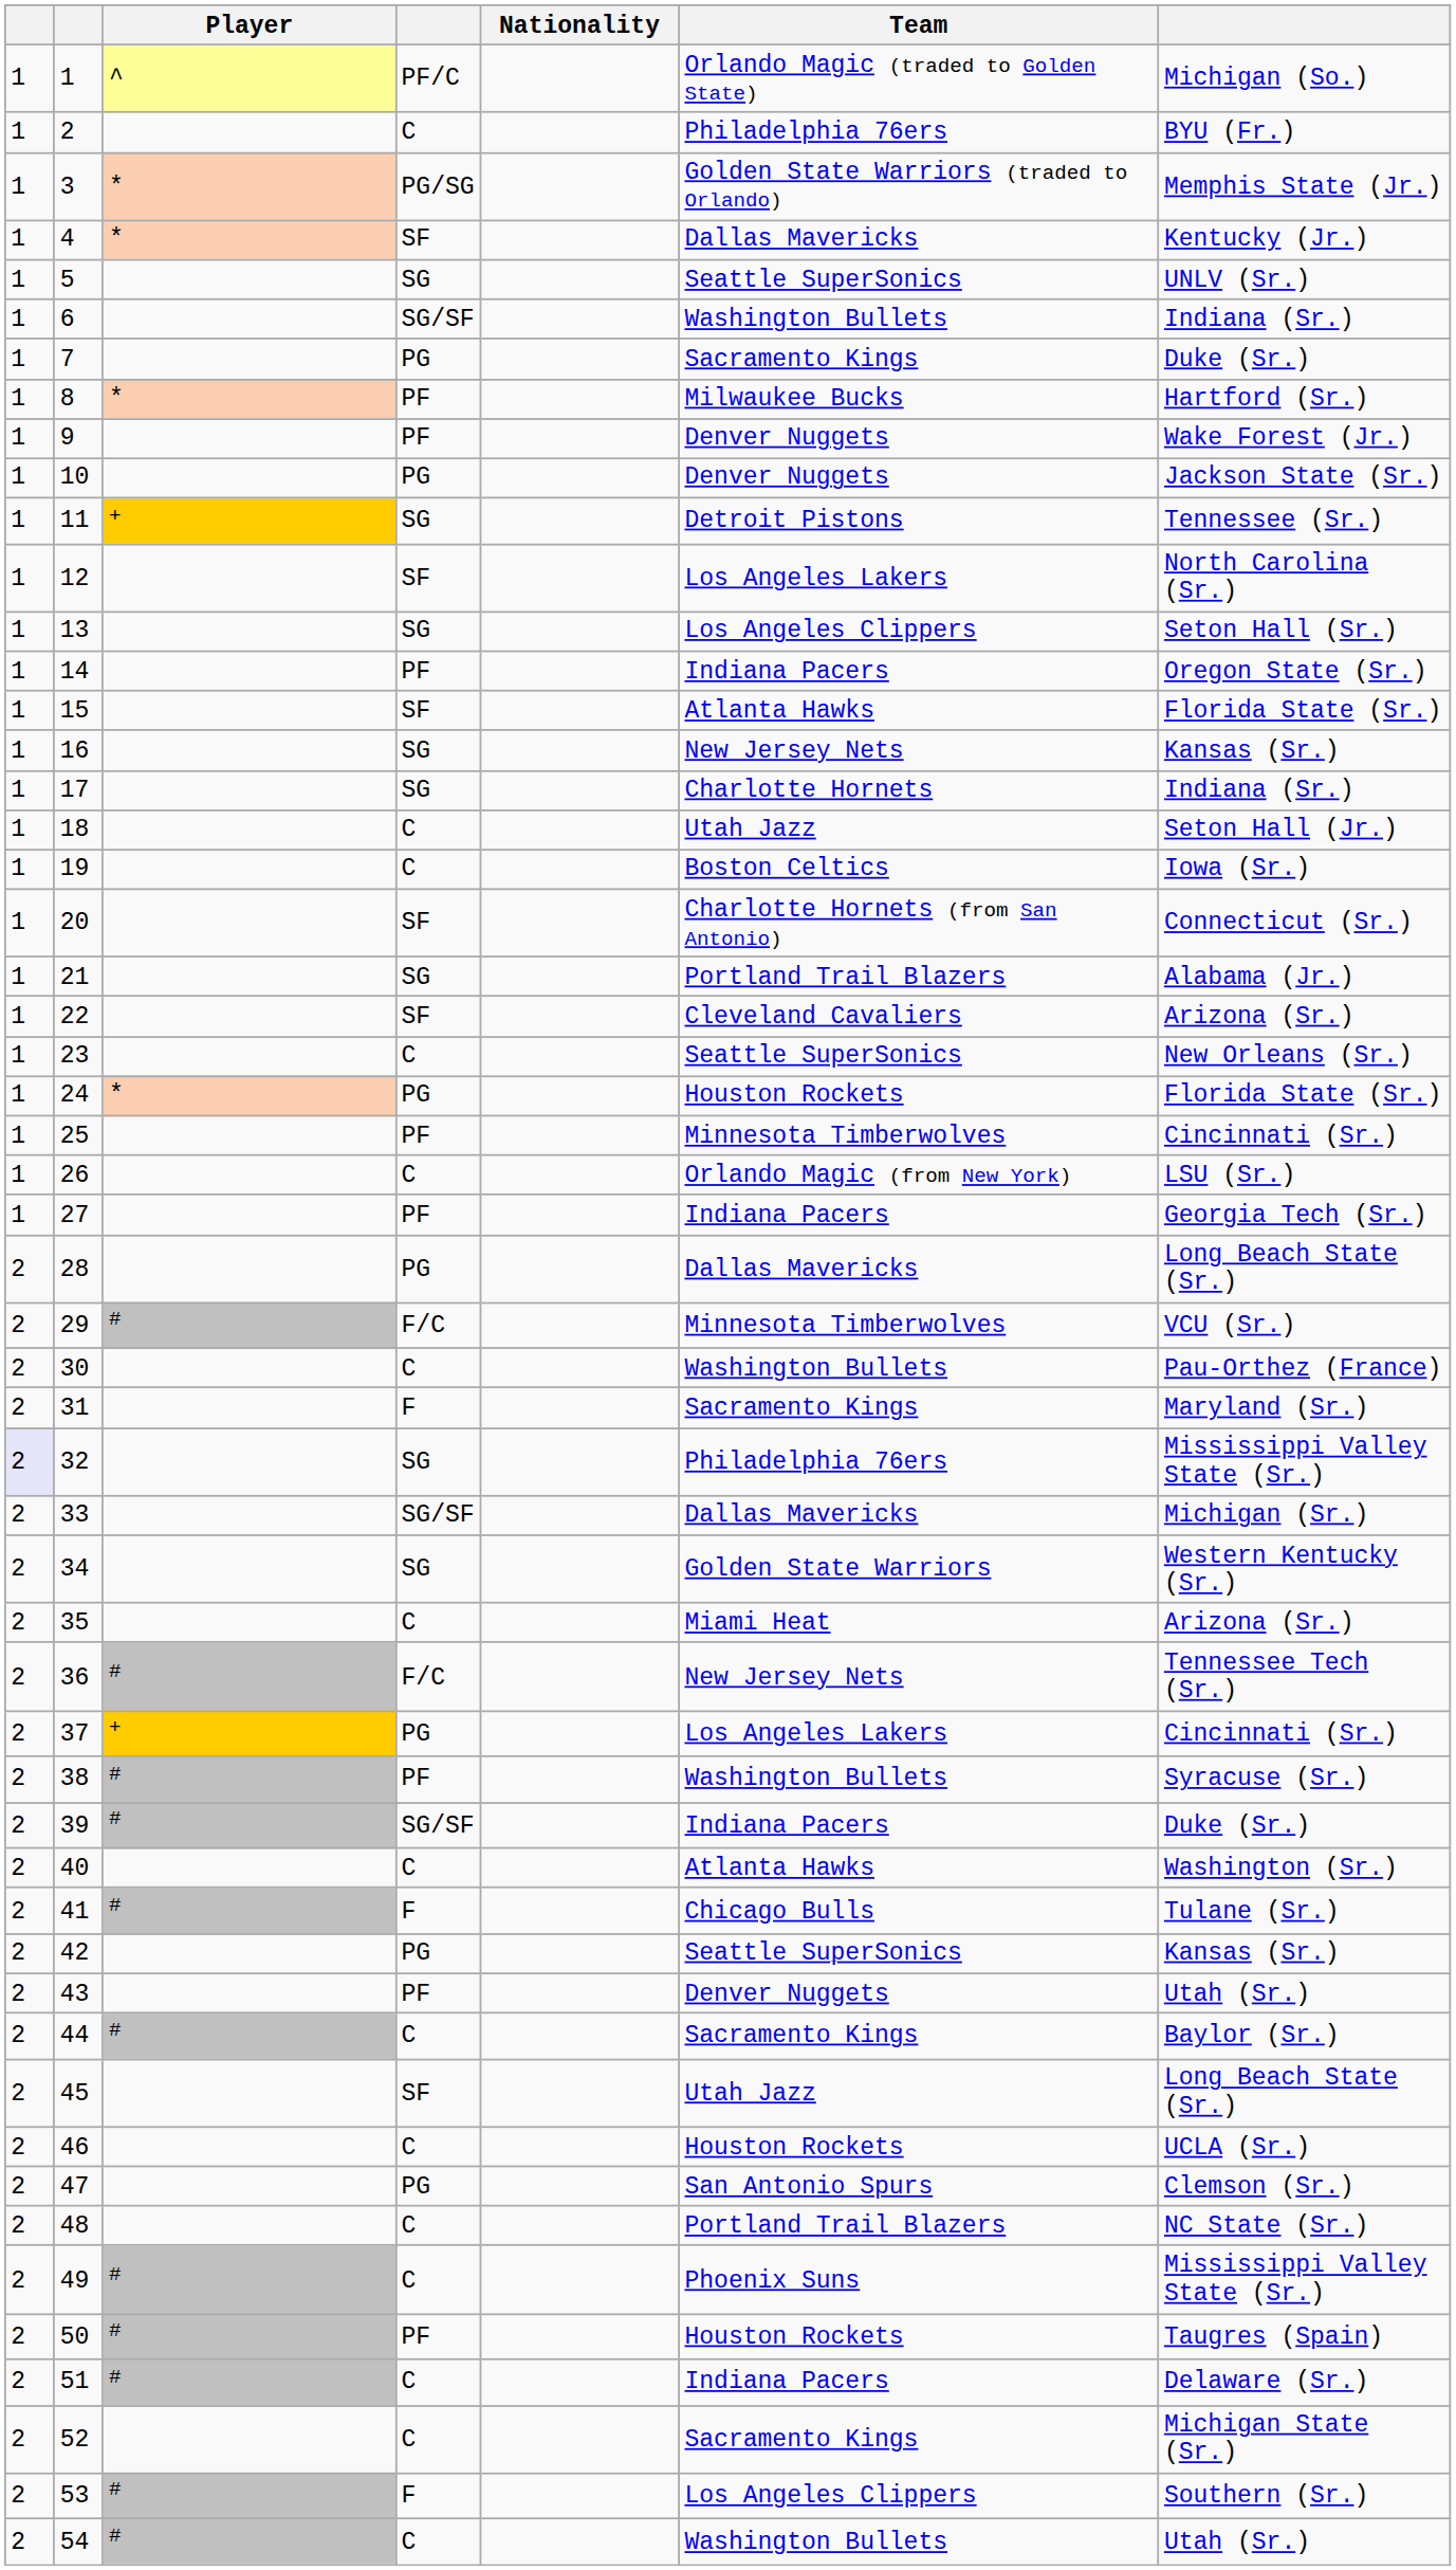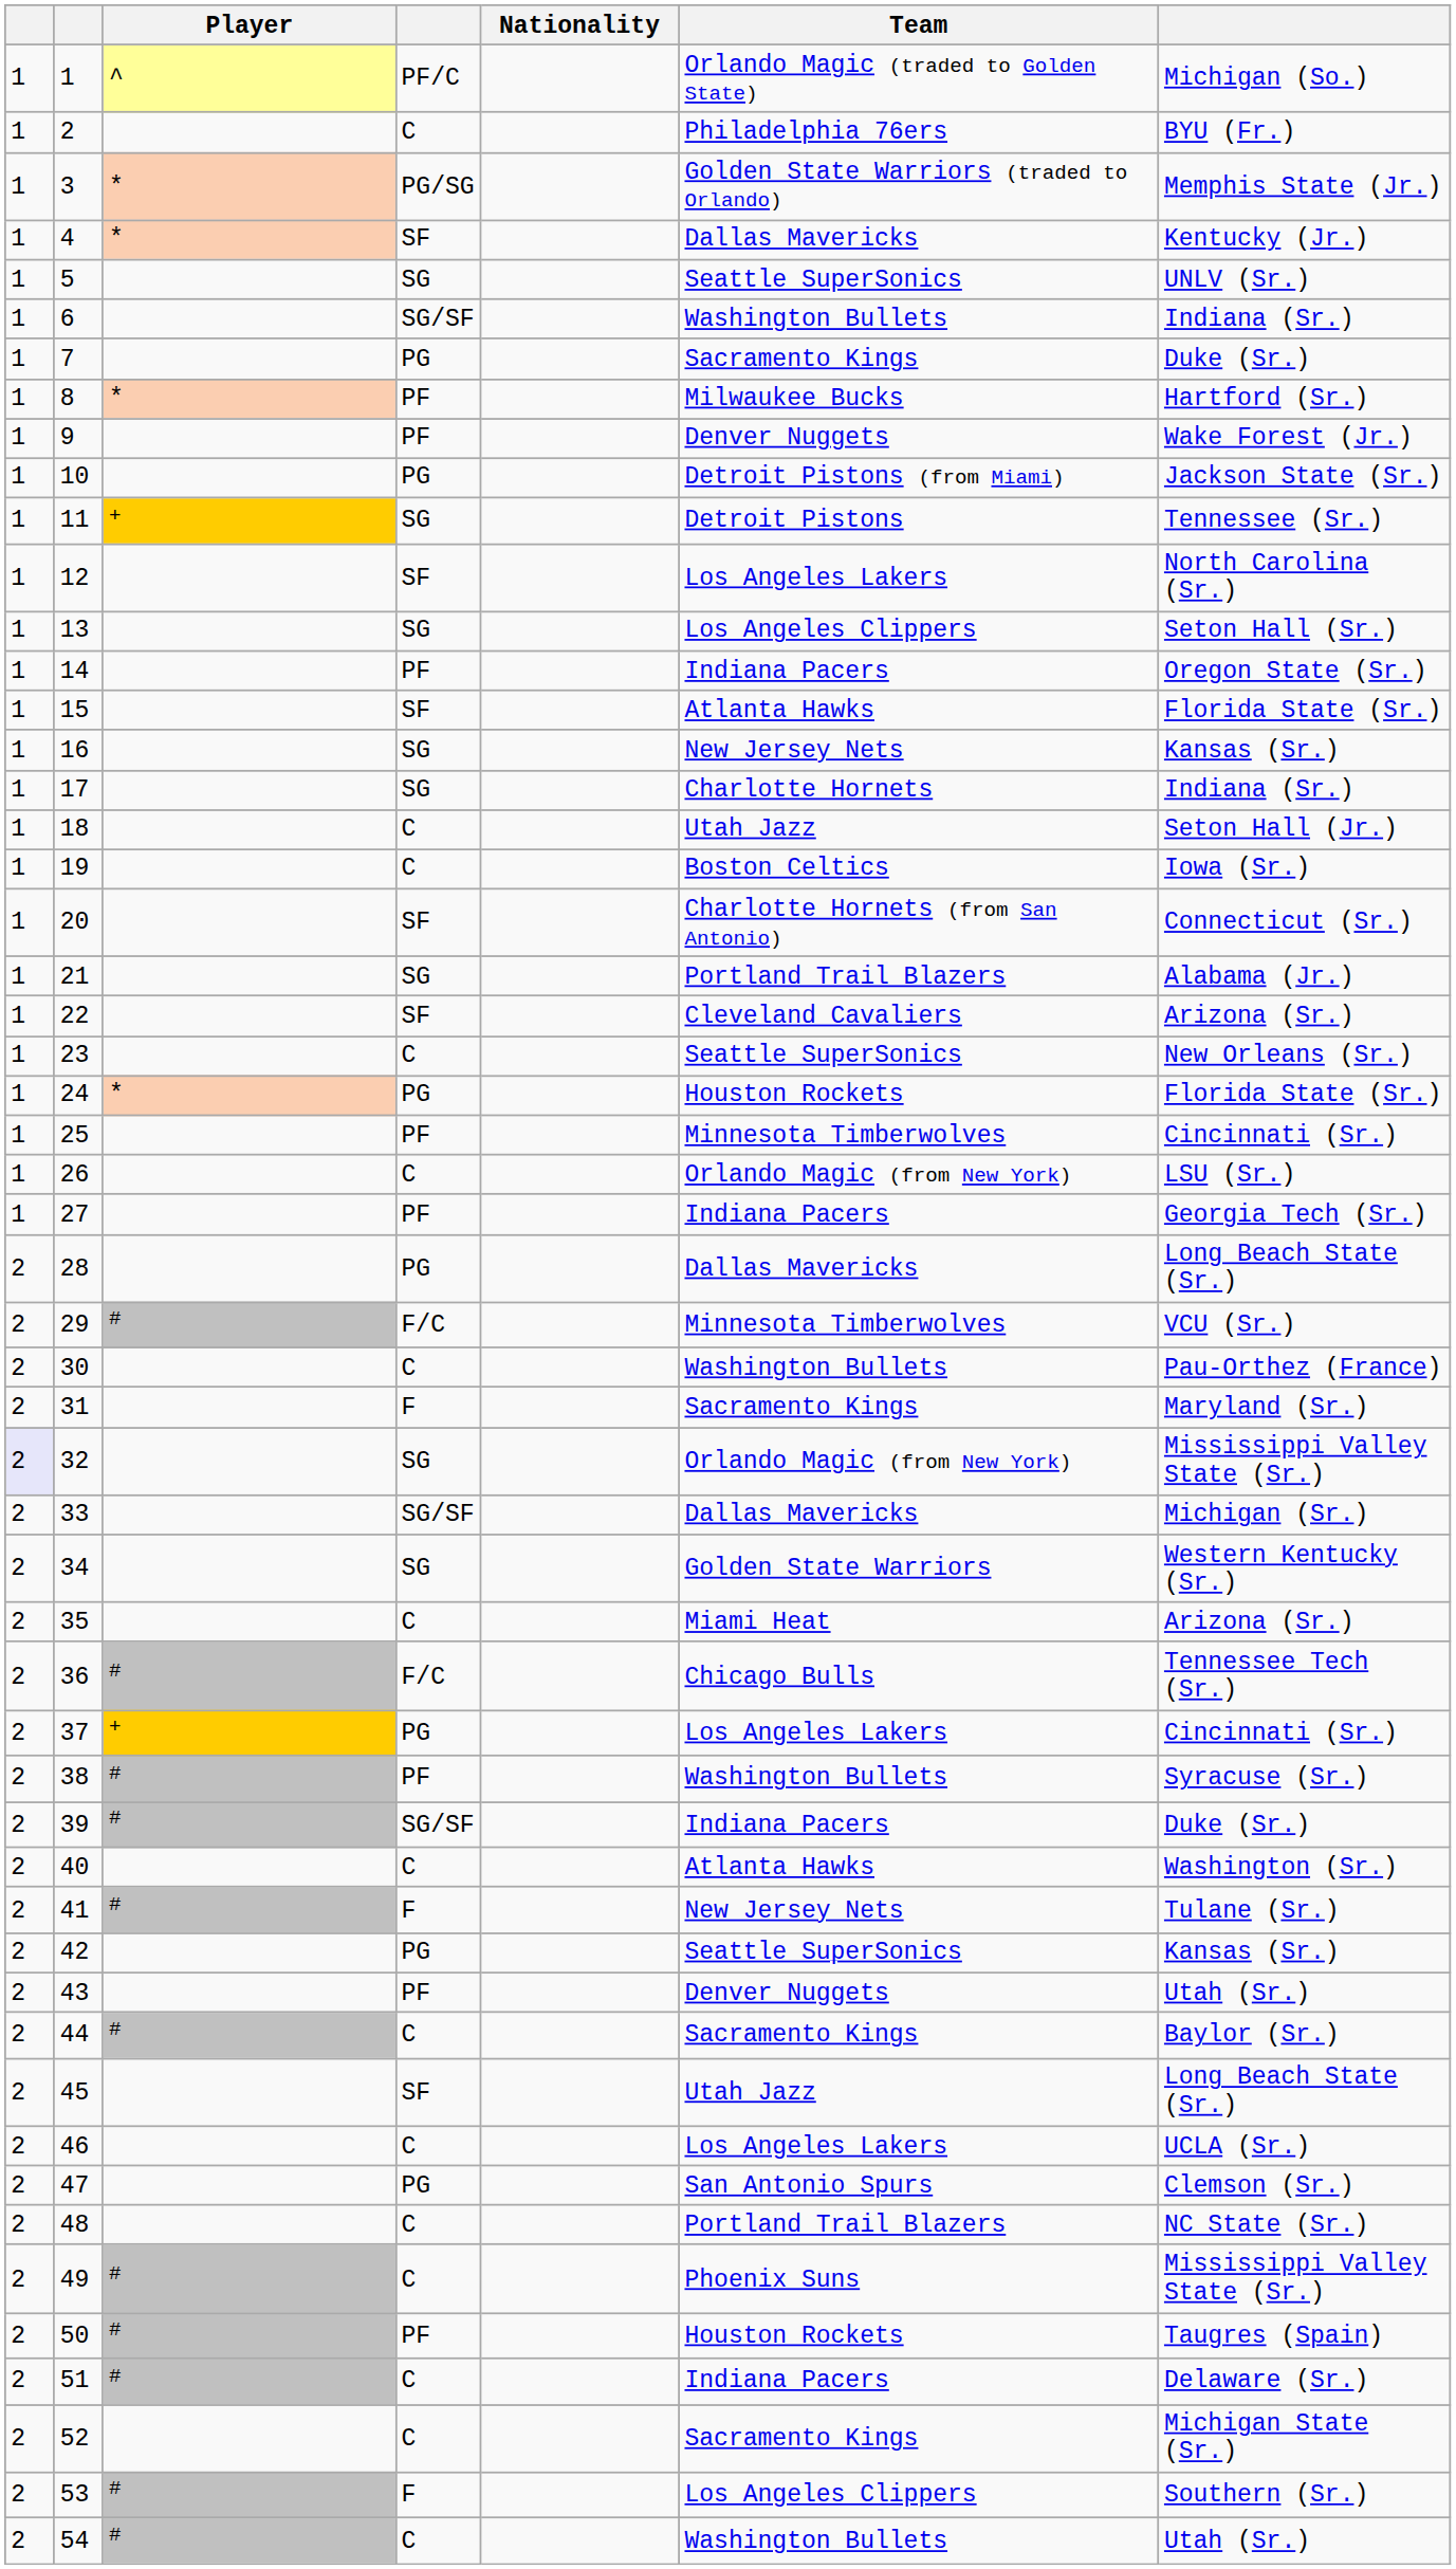10 | Team: Denver Nuggets -> Detroit Pistons (from Miami)
32 | Team: Philadelphia 76ers -> Orlando Magic (from New York)
36 | Team: New Jersey Nets -> Chicago Bulls
41 | Team: Chicago Bulls -> New Jersey Nets
46 | Team: Houston Rockets -> Los Angeles Lakers
